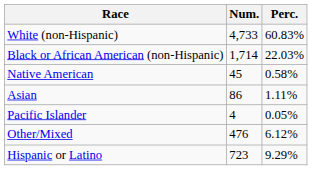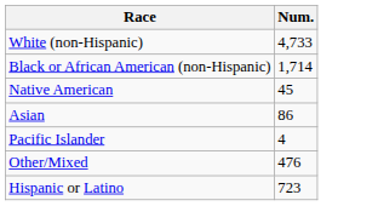- column: Perc. | 60.83% | 22.03% | 0.58% | 1.11% | 0.05% | 6.12% | 9.29%
